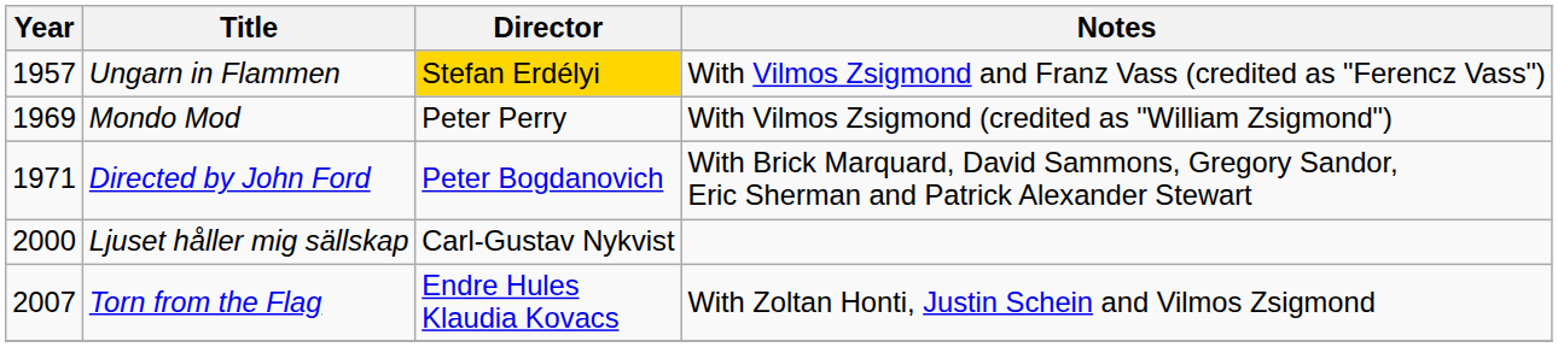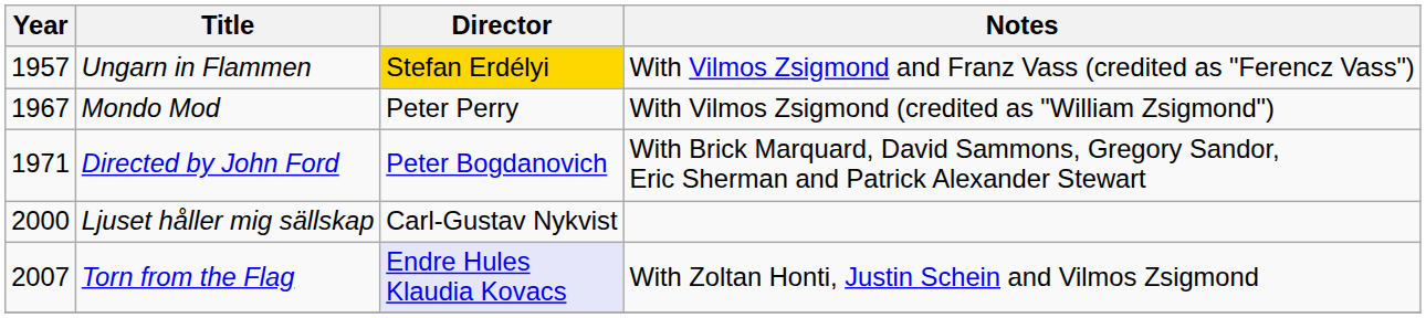Mondo Mod | Year: 1969 -> 1967
Torn from the Flag | Director: no background -> lavender background
